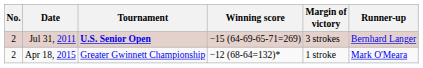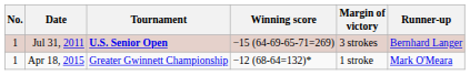Jul 31, 2011 | No.: 2 -> 1
Apr 18, 2015 | No.: 2 -> 1
